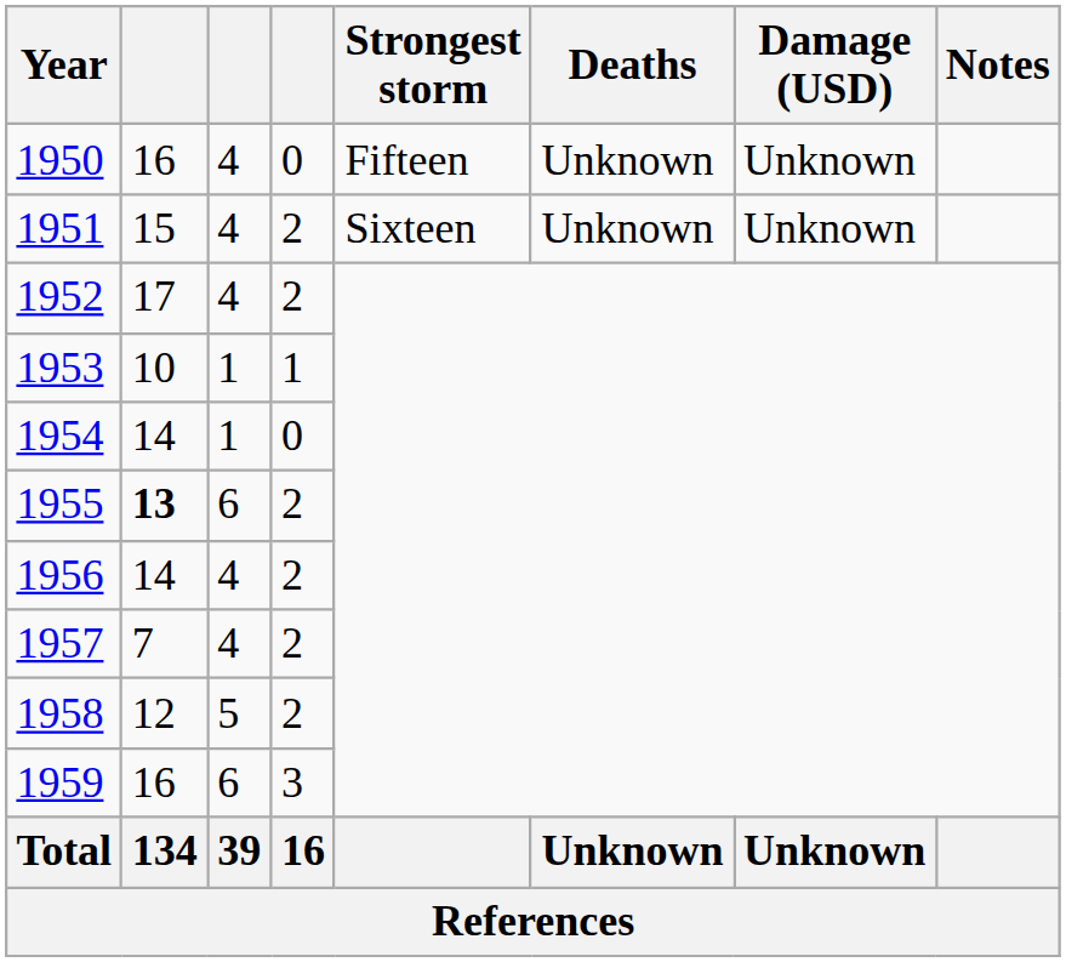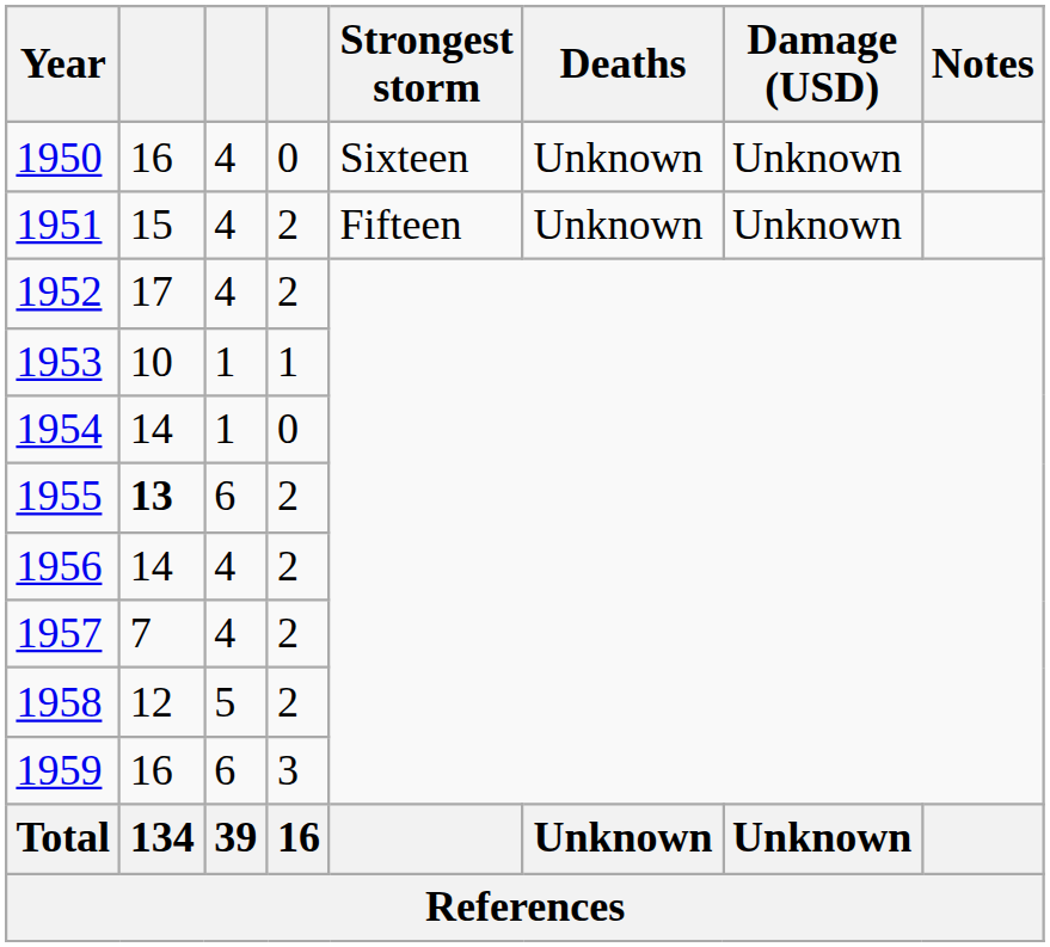1950 | Strongest storm: Fifteen -> Sixteen
1951 | Strongest storm: Sixteen -> Fifteen
